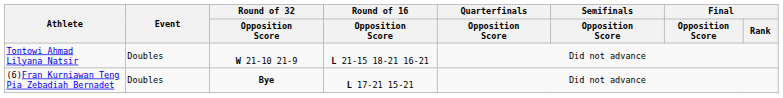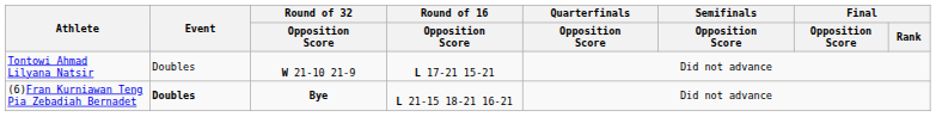Tontowi Ahmad Lilyana Natsir | Round of 16 / Opposition Score: L 21-15 18-21 16-21 -> L 17-21 15-21
(6)Fran Kurniawan Teng Pia Zebadiah Bernadet | Event: normal -> bold
(6)Fran Kurniawan Teng Pia Zebadiah Bernadet | Round of 16 / Opposition Score: L 17-21 15-21 -> L 21-15 18-21 16-21
